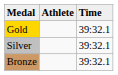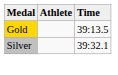Gold | Time: 39:32.1 -> 39:13.5
- row: Bronze | 39:32.1
